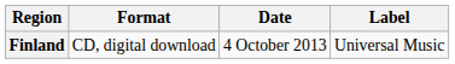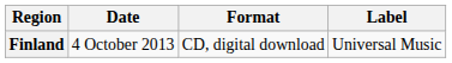columns swapped: Date <-> Format
